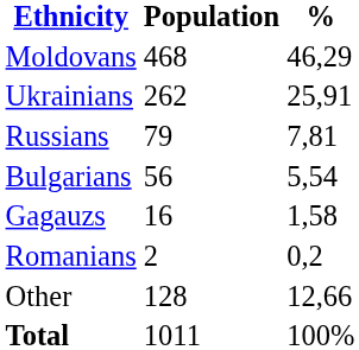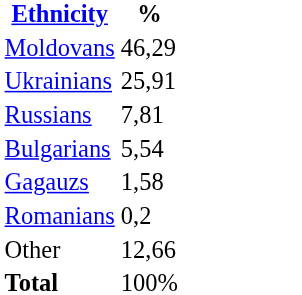- column: Population | 468 | 262 | 79 | 56 | 16 | 2 | 128 | 1011
